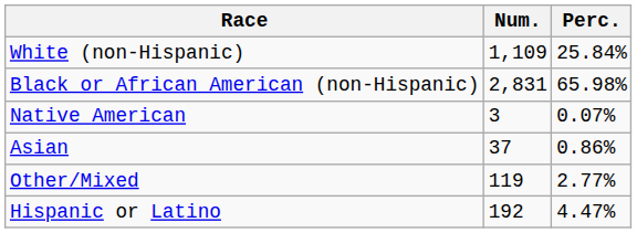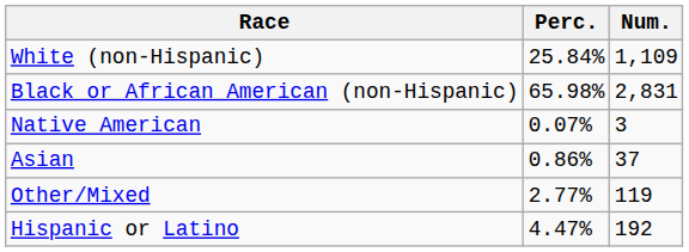columns swapped: Num. <-> Perc.
